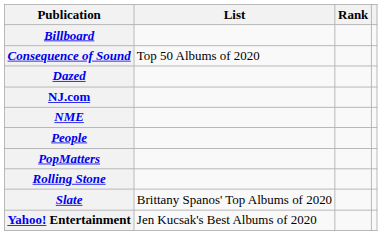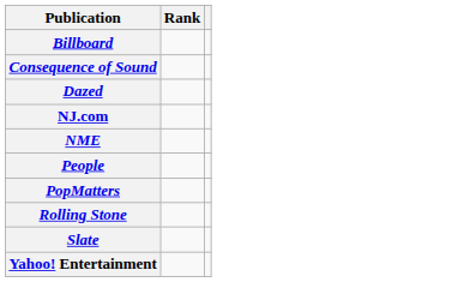- column: List | Top 50 Albums of 2020 | Brittany Spanos' Top Albums of 2020 | Jen Kucsak's Best Albums of 2020
